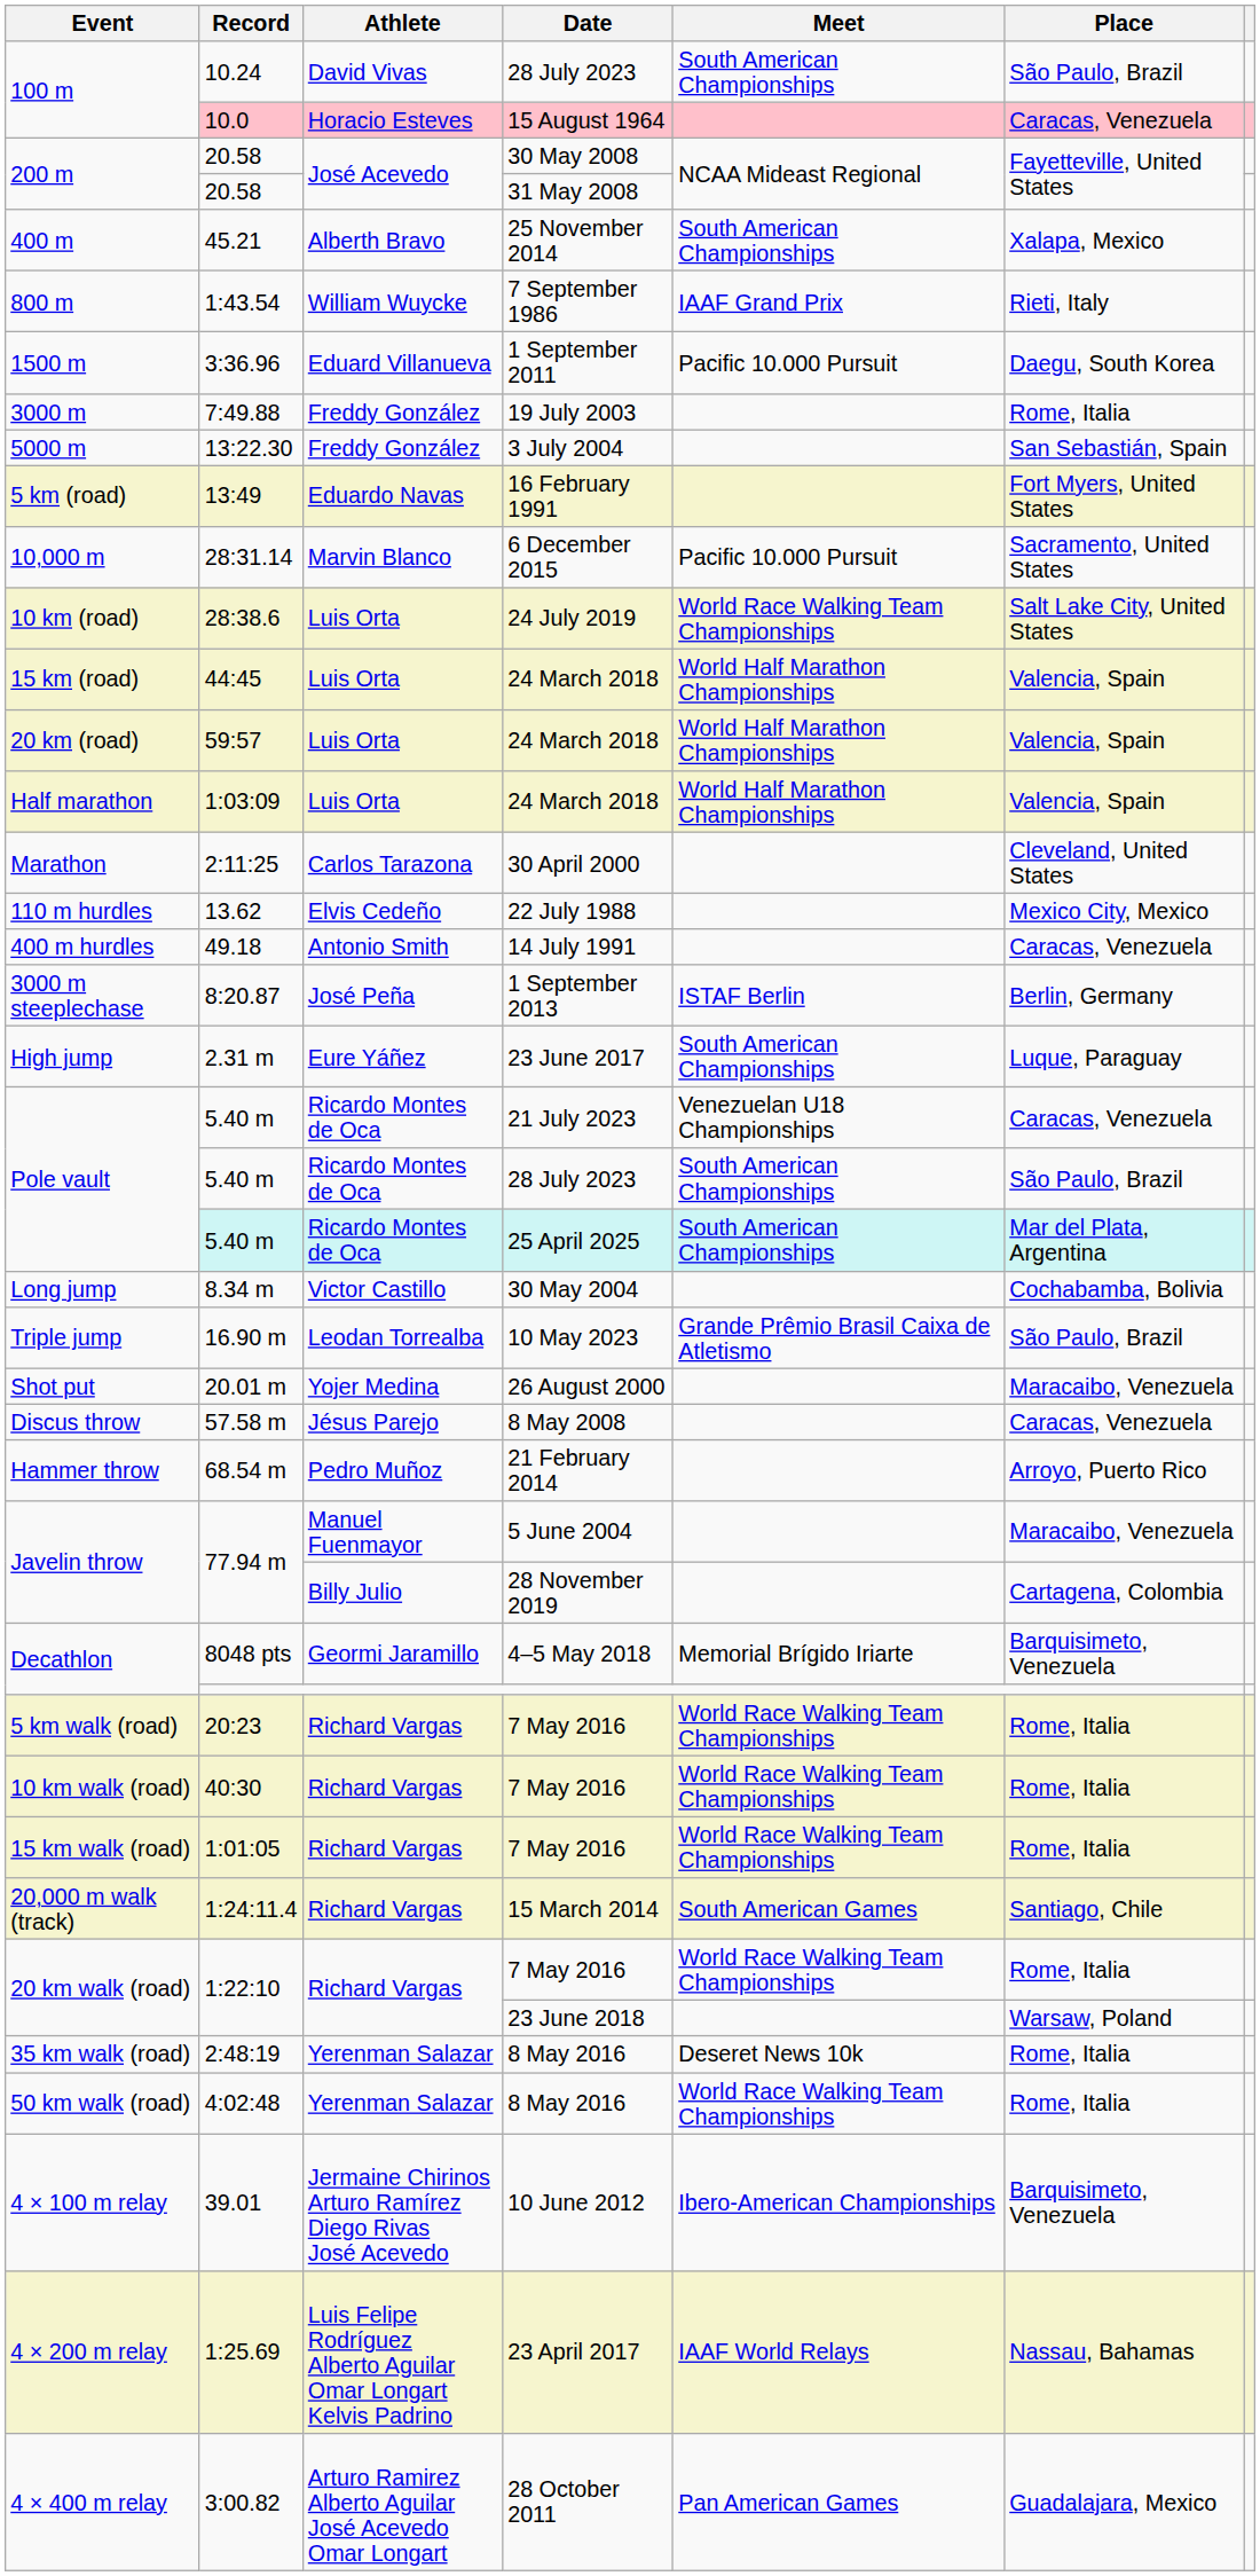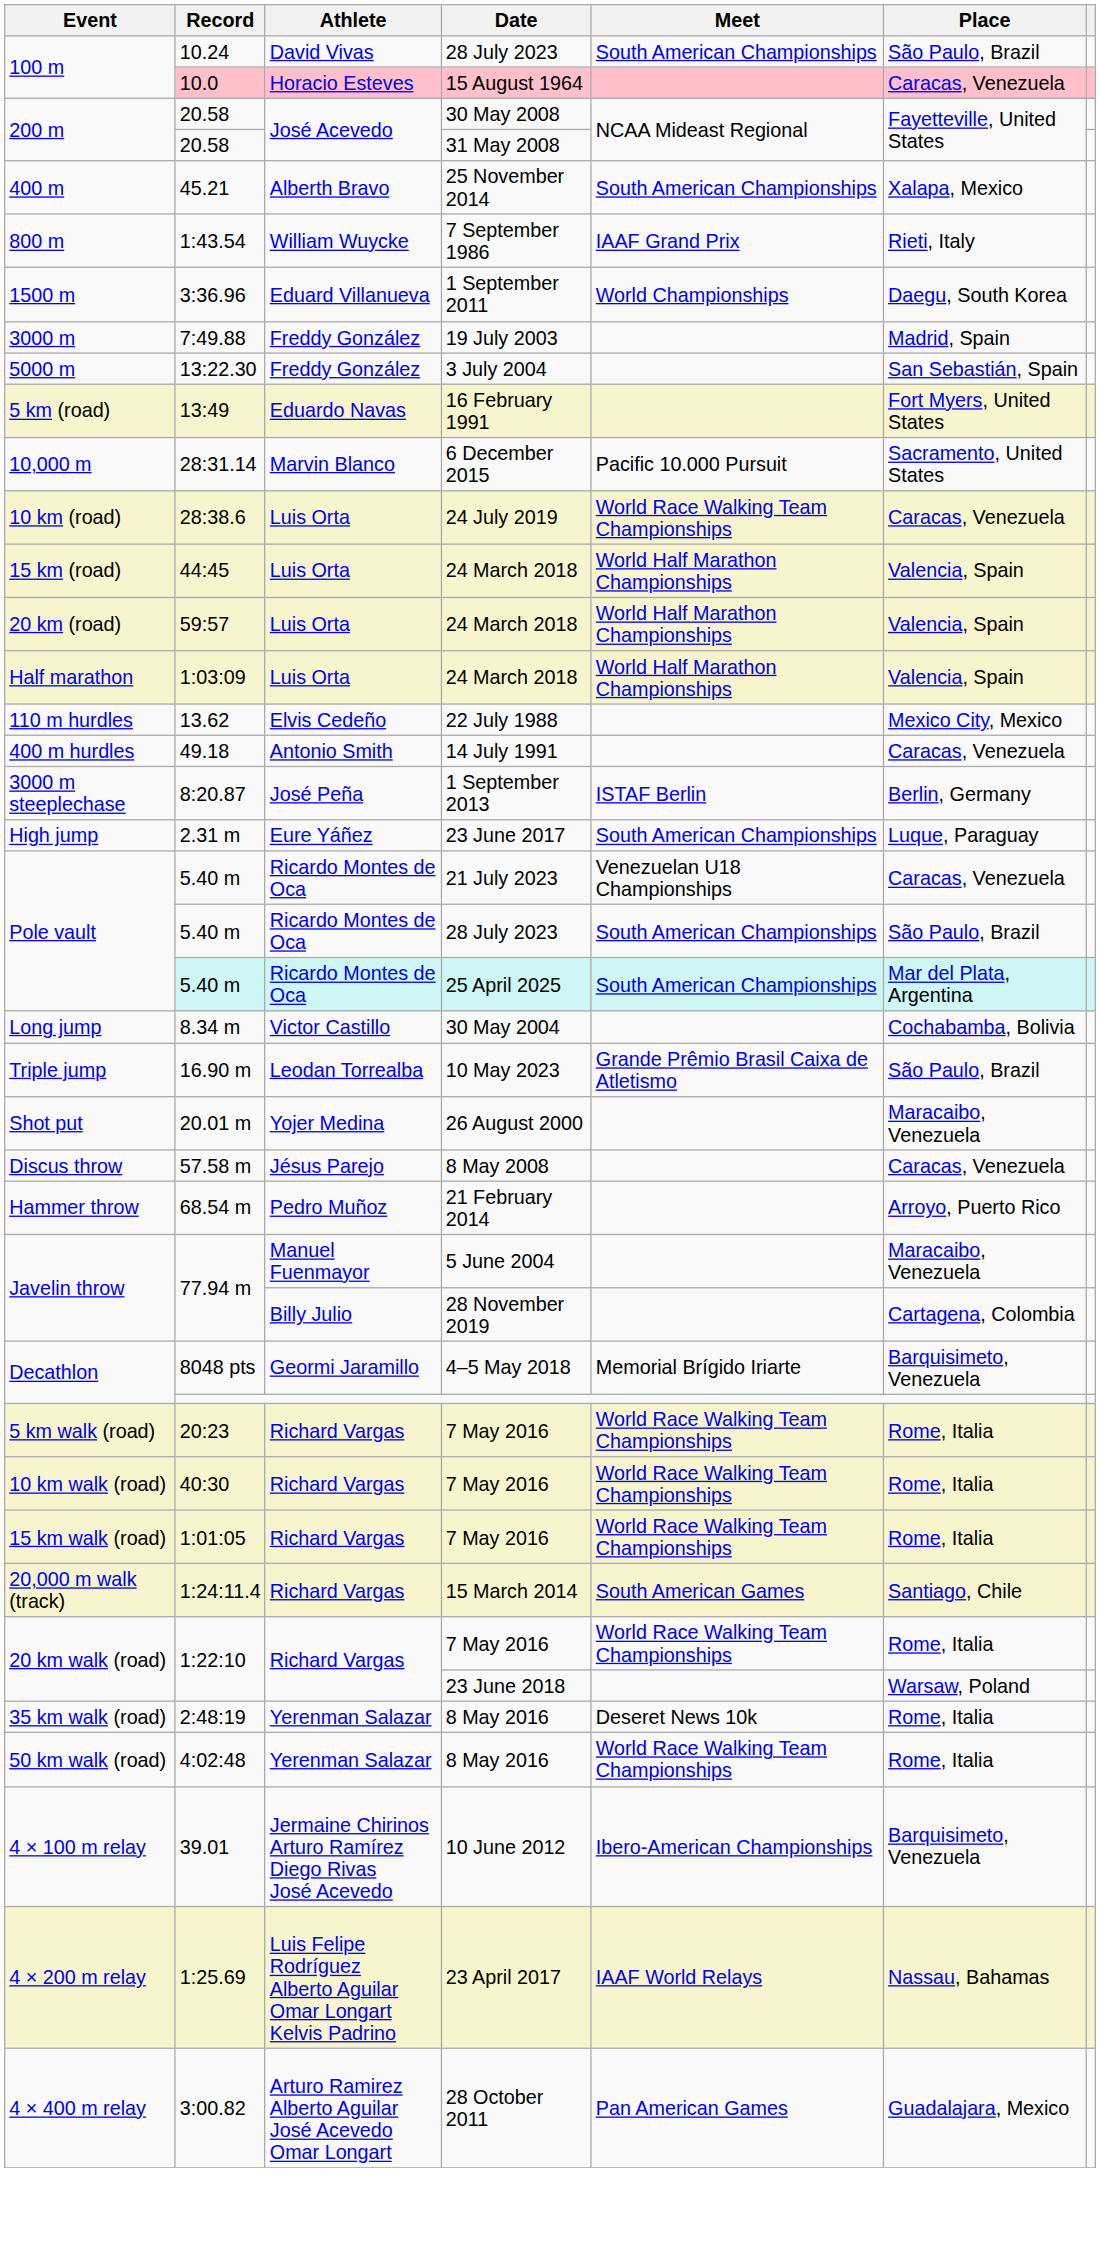3:36.96 | Meet: Pacific 10.000 Pursuit -> World Championships
7:49.88 | Place: Rome, Italia -> Madrid, Spain
28:38.6 | Place: Salt Lake City, United States -> Caracas, Venezuela
- row: Marathon | 2:11:25 | Carlos Tarazona | 30 April 2000 | Cleveland, United States
